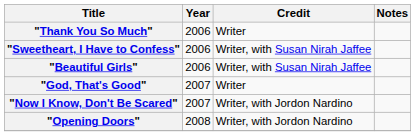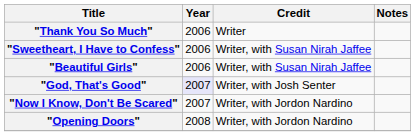"God, That's Good" | Year: no background -> lavender background
"God, That's Good" | Credit: Writer -> Writer, with Josh Senter
